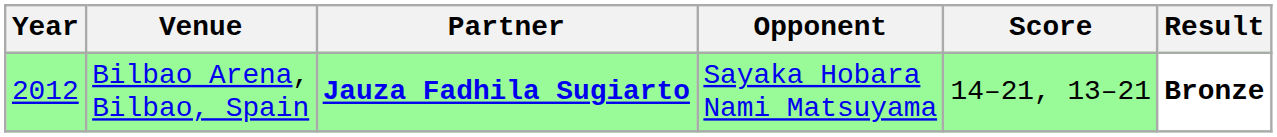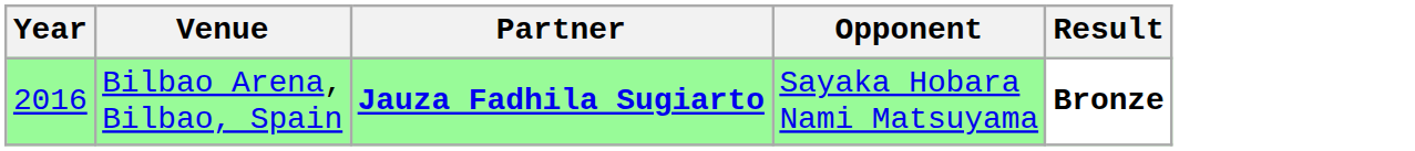- column: Score | 14–21, 13–21
Bilbao Arena, Bilbao, Spain | Year: 2012 -> 2016
